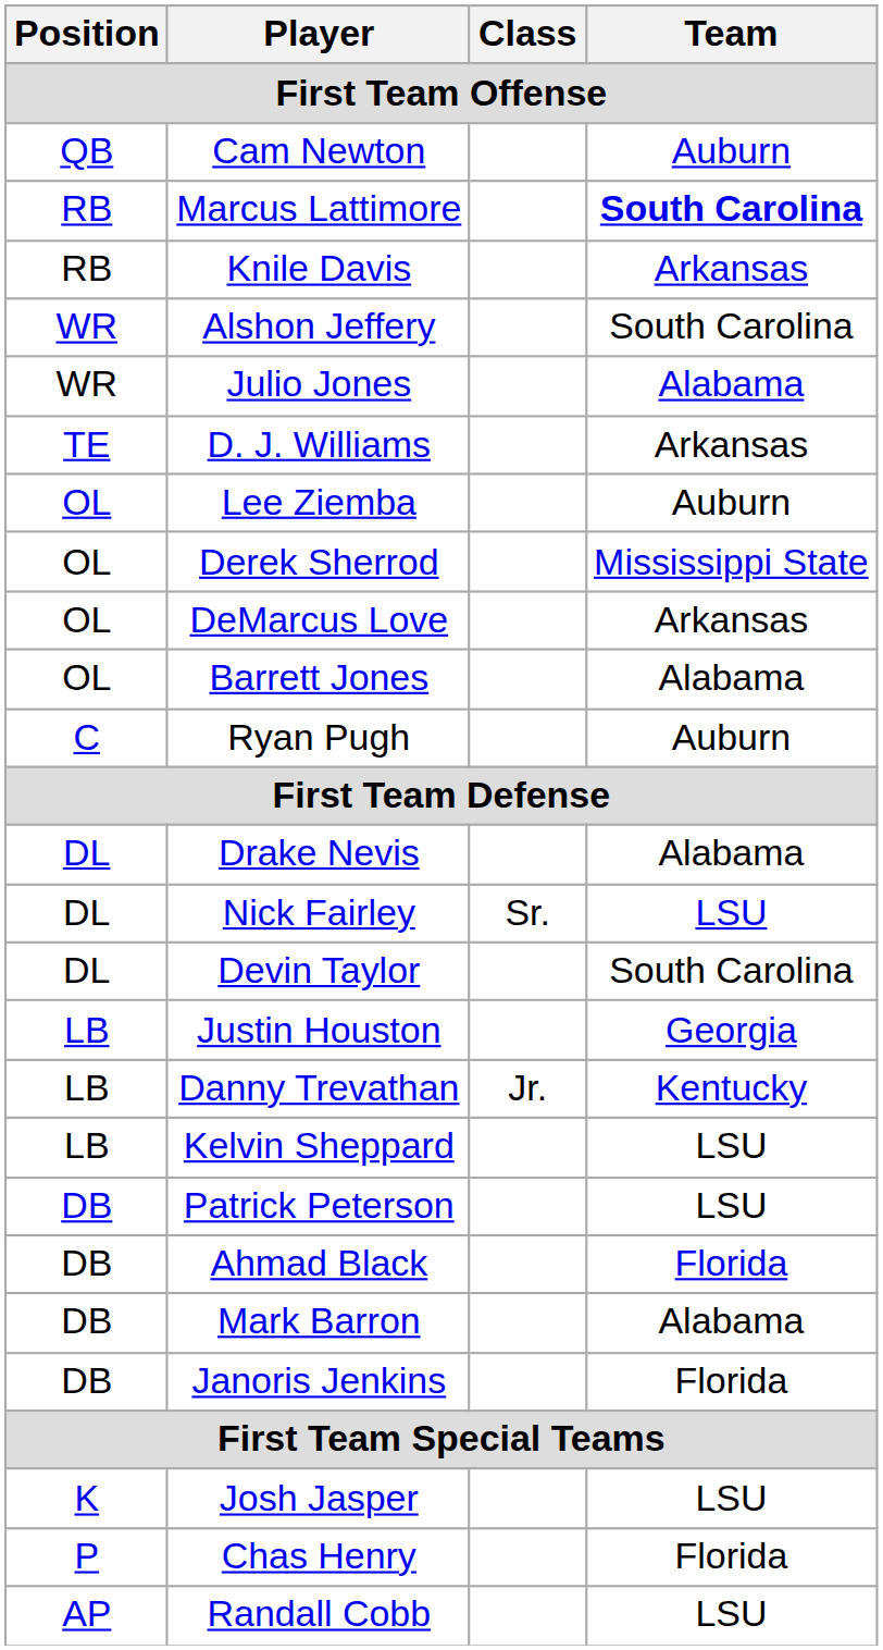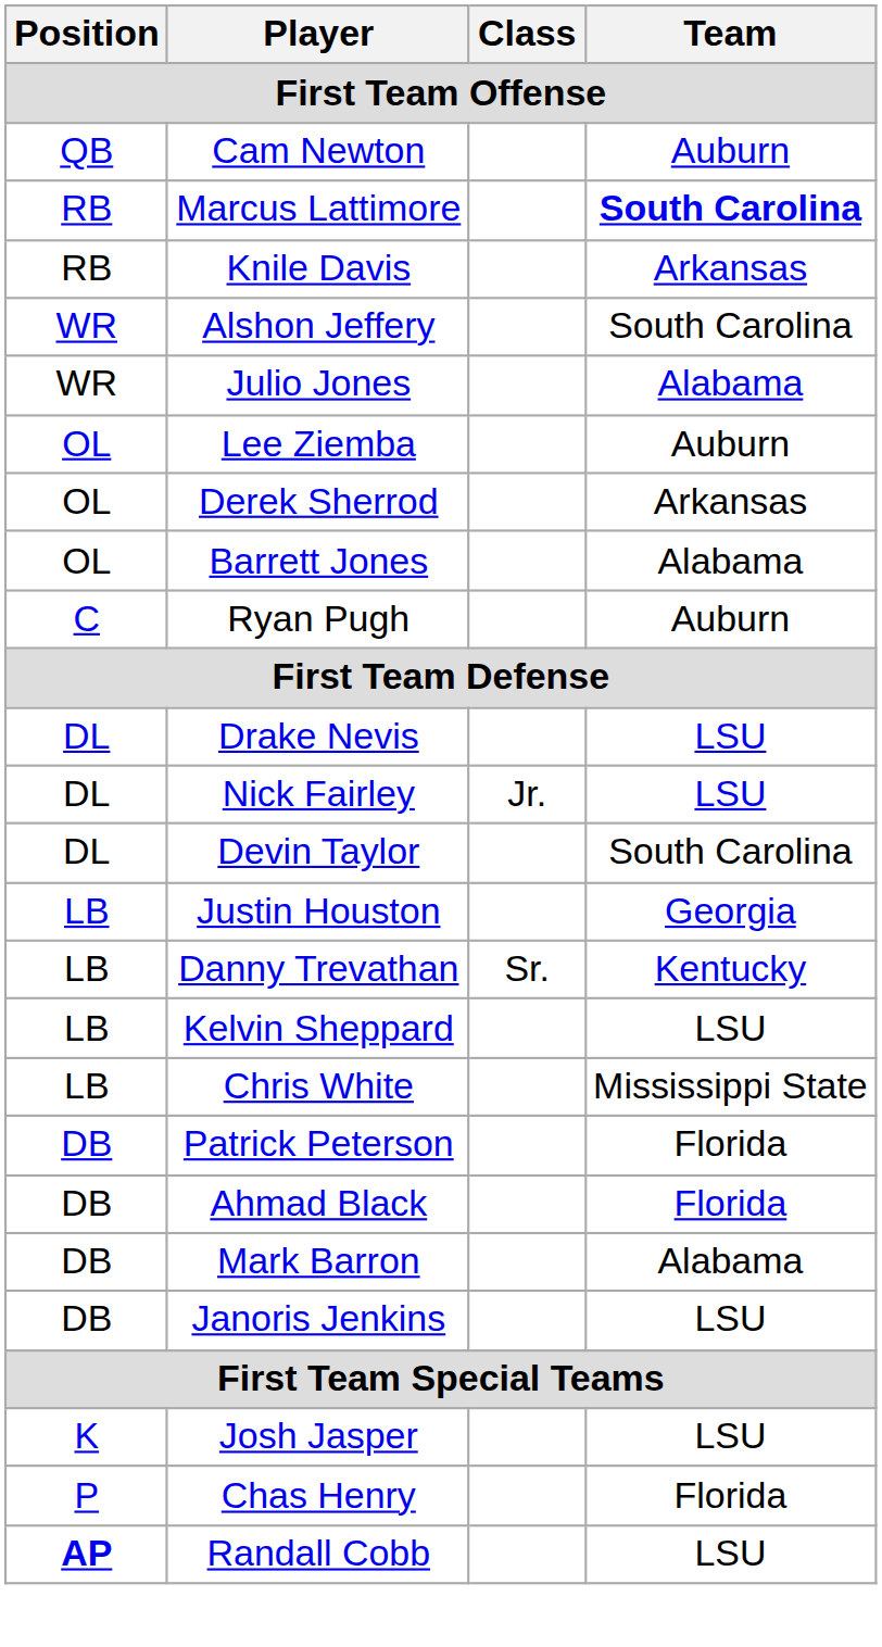- row: TE | D. J. Williams | Arkansas
Derek Sherrod | Team: Mississippi State -> Arkansas
- row: OL | DeMarcus Love | Arkansas
Drake Nevis | Team: Alabama -> LSU
Nick Fairley | Class: Sr. -> Jr.
Danny Trevathan | Class: Jr. -> Sr.
+ row: LB | Chris White | Mississippi State
Patrick Peterson | Team: LSU -> Florida
Janoris Jenkins | Team: Florida -> LSU
Randall Cobb | Position: normal -> bold
